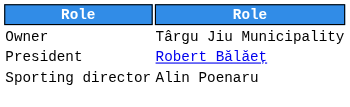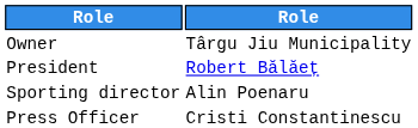+ row: Press Officer | Cristi Constantinescu
